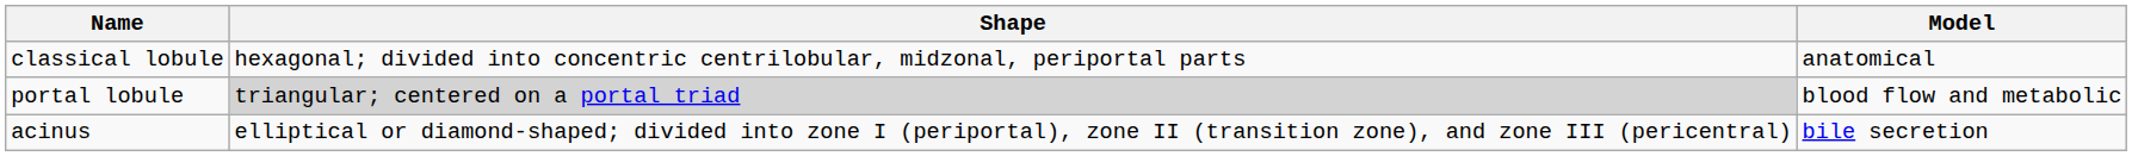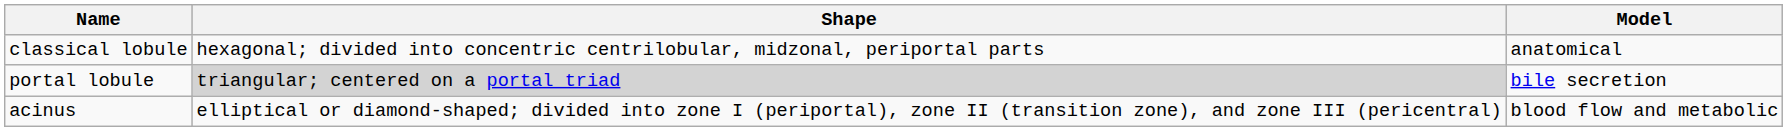portal lobule | Model: blood flow and metabolic -> bile secretion
acinus | Model: bile secretion -> blood flow and metabolic
